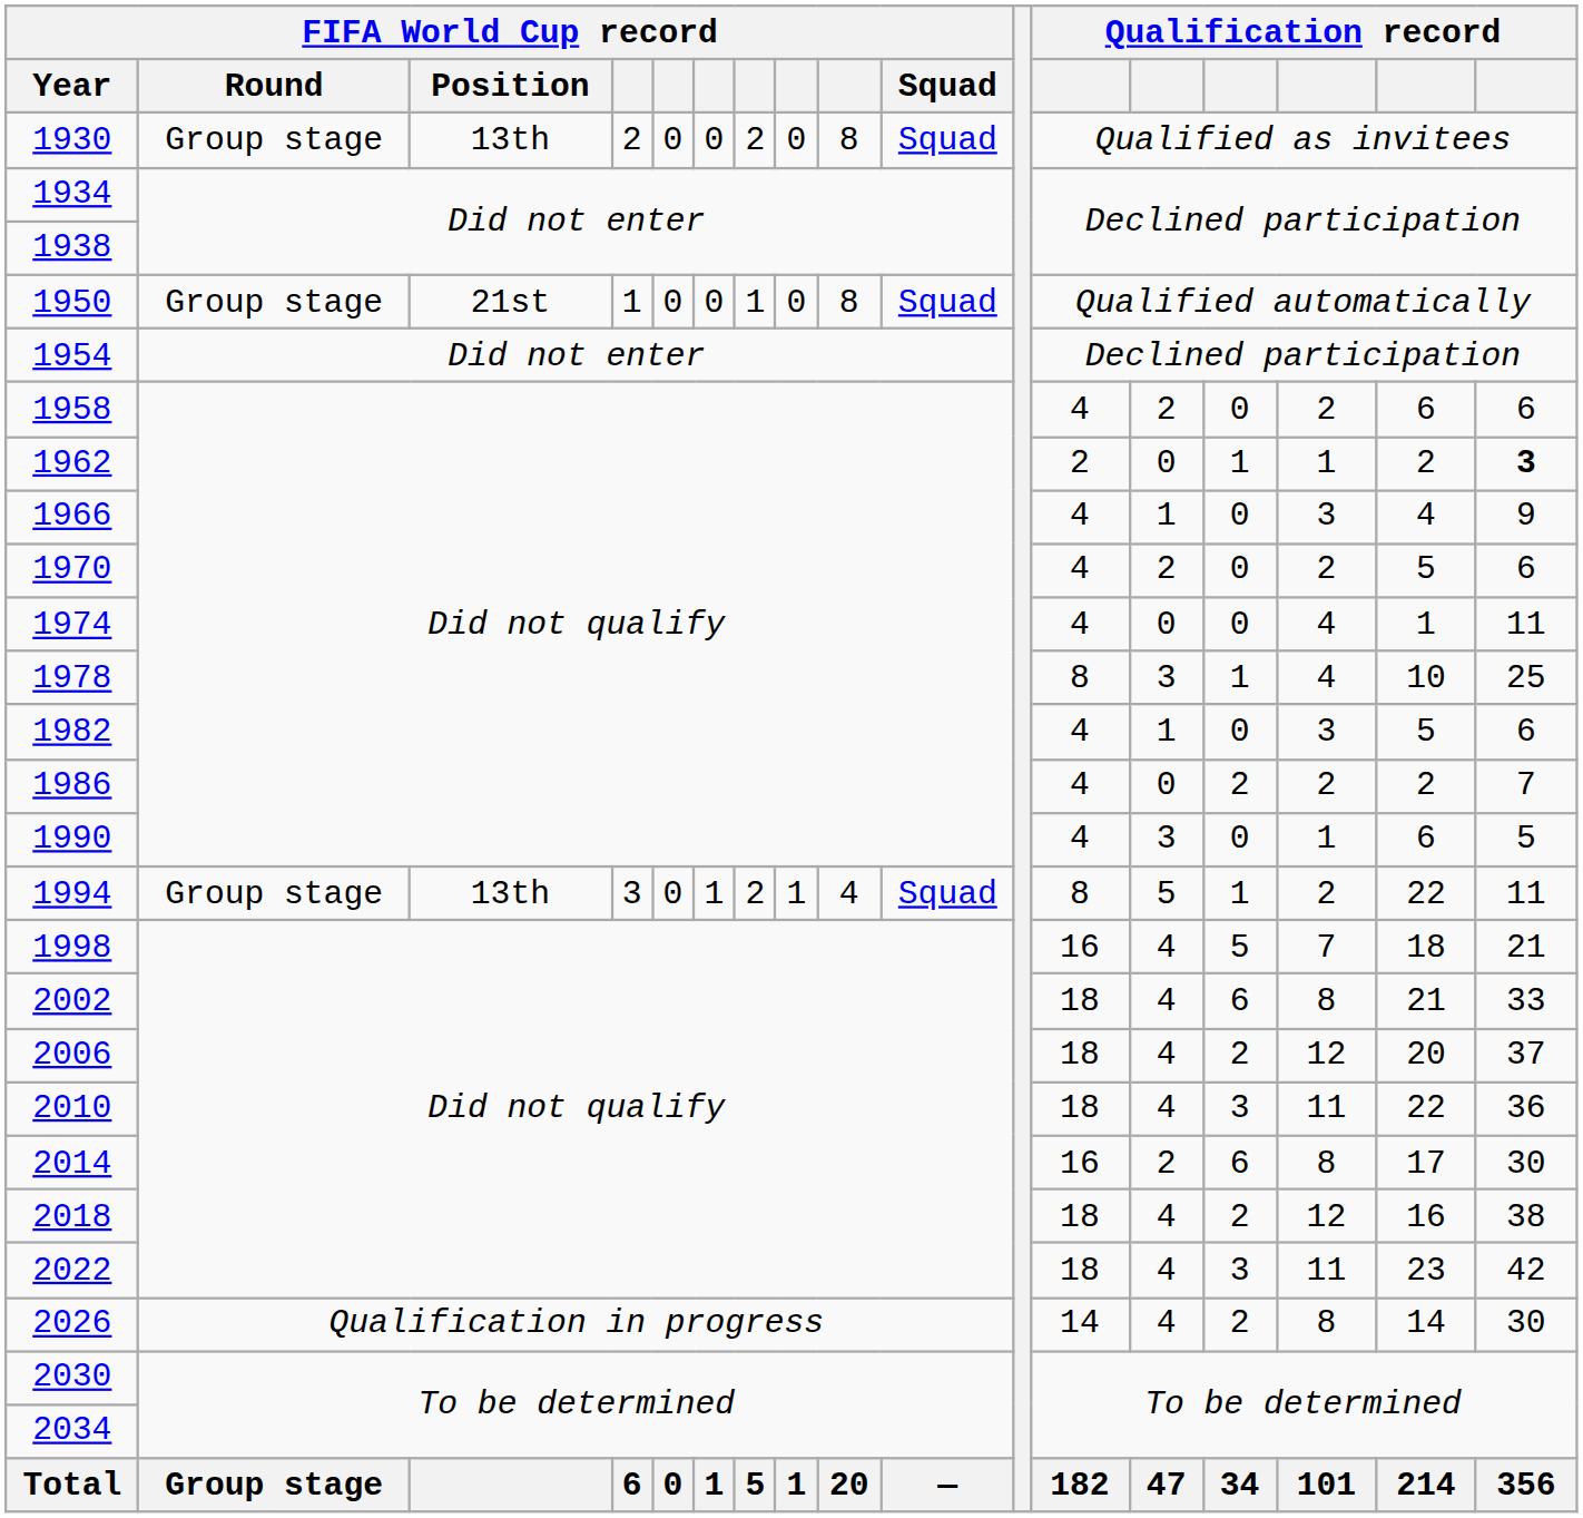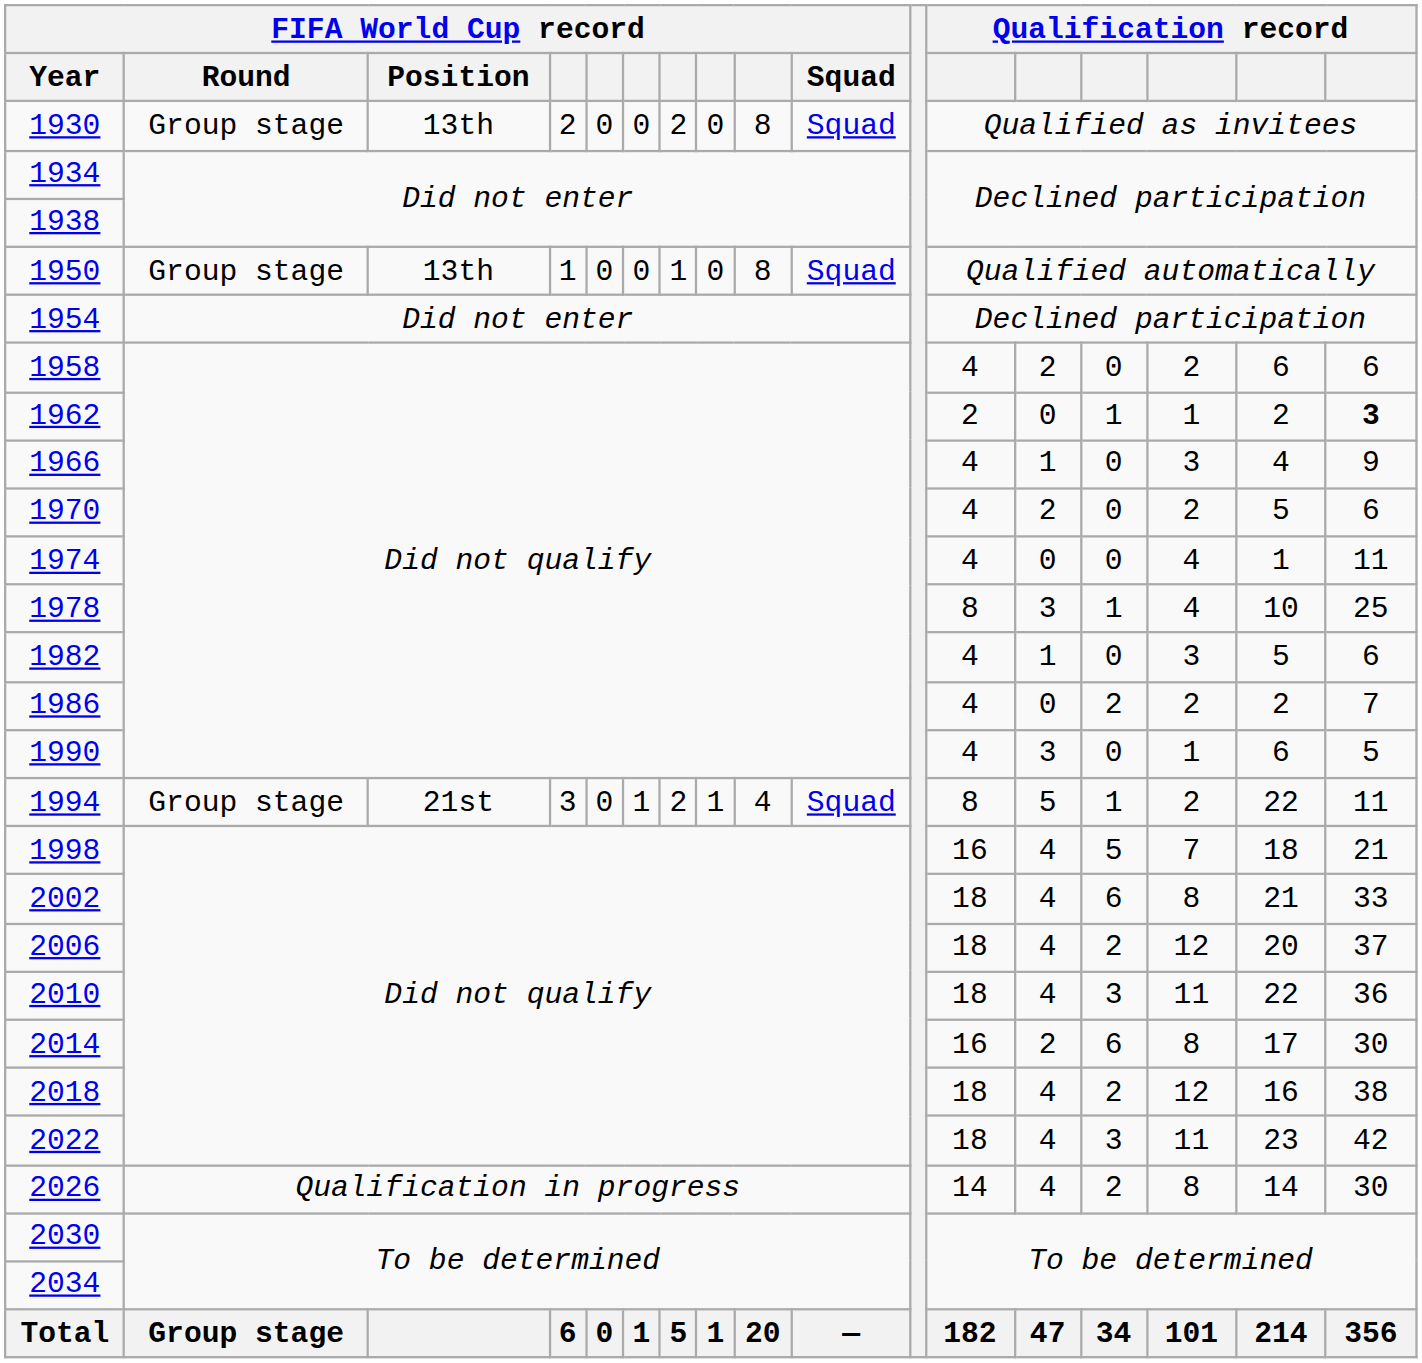1950 | FIFA World Cup record / Position: 21st -> 13th
1994 | FIFA World Cup record / Position: 13th -> 21st
